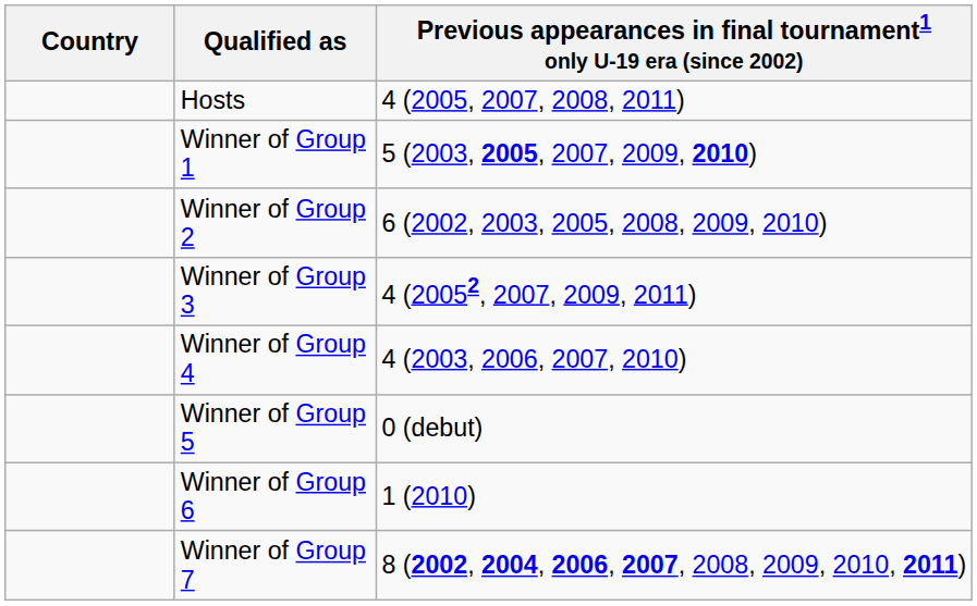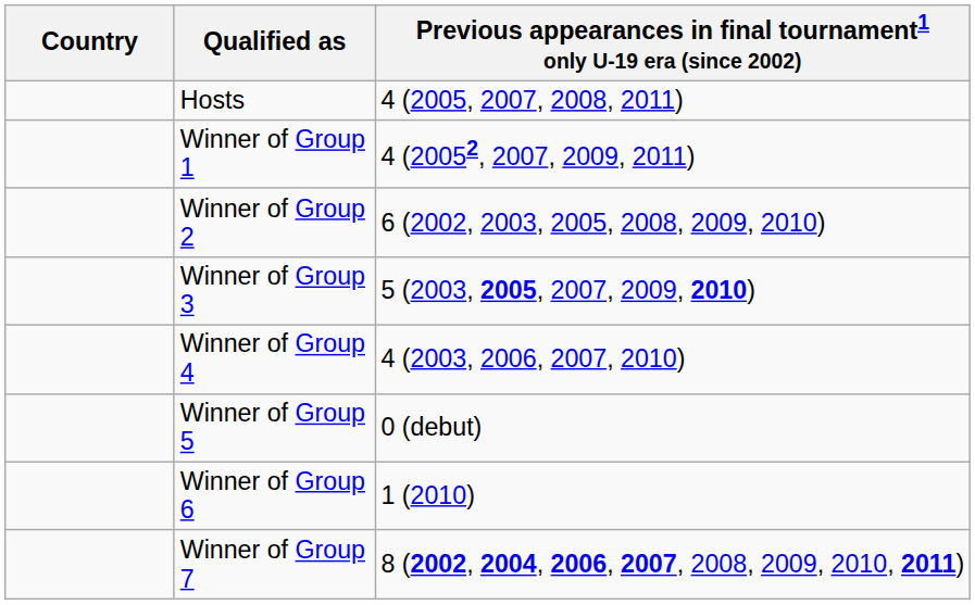Winner of Group 1 | column 3: 5 (2003, 2005, 2007, 2009, 2010) -> 4 (20052, 2007, 2009, 2011)
Winner of Group 3 | column 3: 4 (20052, 2007, 2009, 2011) -> 5 (2003, 2005, 2007, 2009, 2010)
